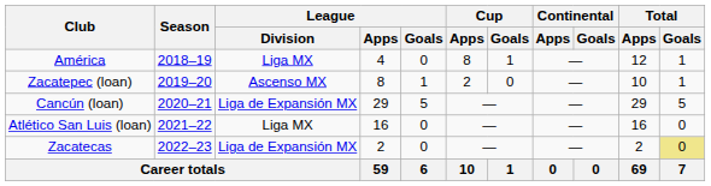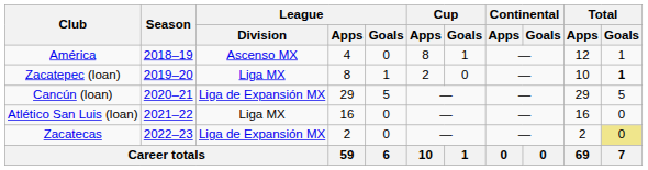América | League / Division: Liga MX -> Ascenso MX
Zacatepec (loan) | League / Division: Ascenso MX -> Liga MX
Zacatepec (loan) | Total / Goals: normal -> bold
